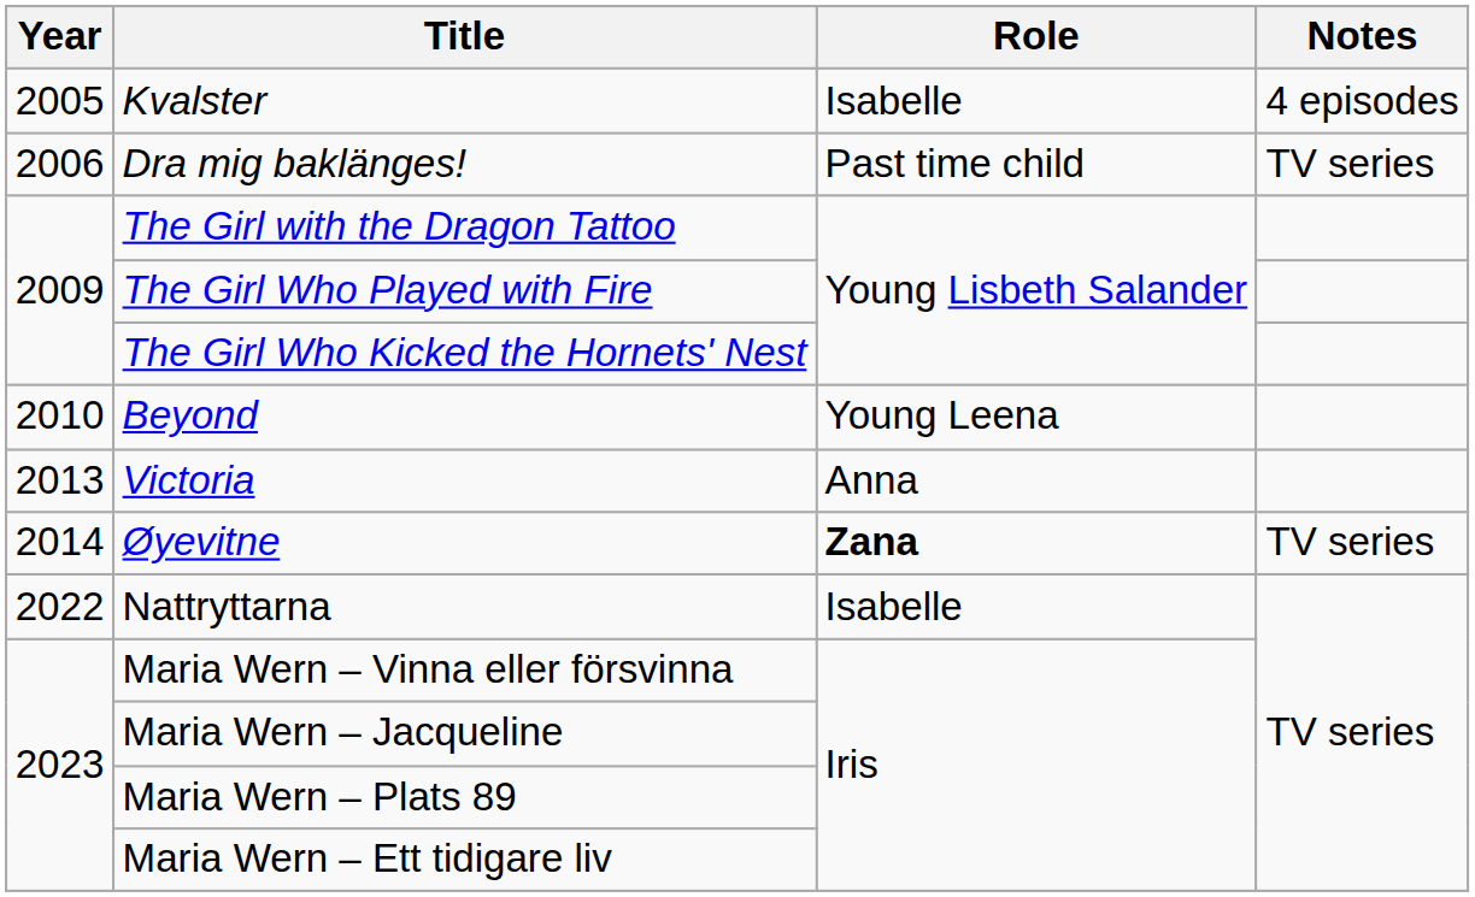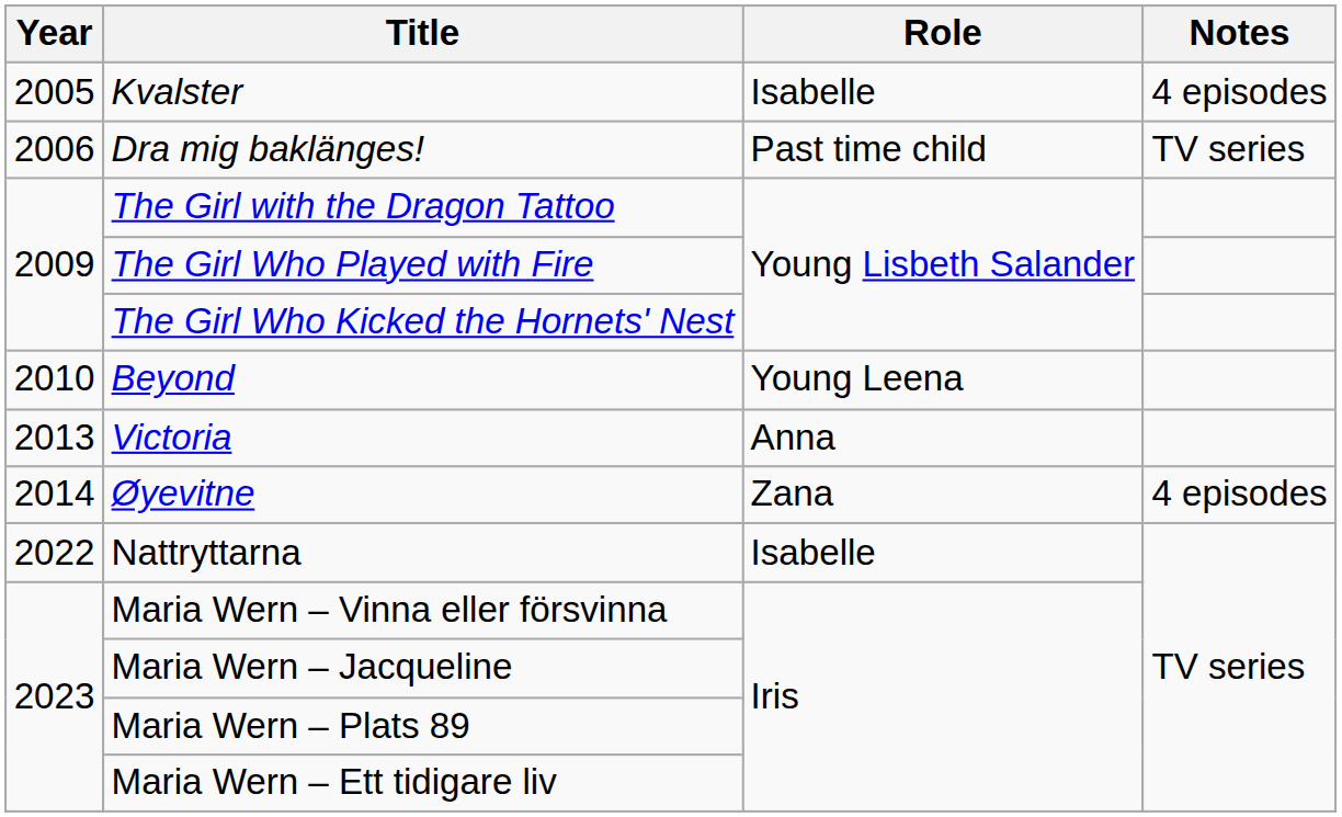Øyevitne | Role: bold -> normal
Øyevitne | Notes: TV series -> 4 episodes
